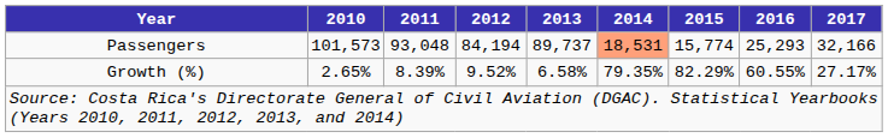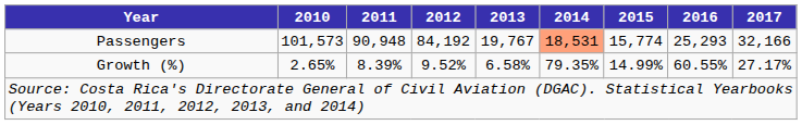Passengers | 2011: 93,048 -> 90,948
Passengers | 2012: 84,194 -> 84,192
Passengers | 2013: 89,737 -> 19,767
Growth (%) | 2015: 82.29% -> 14.99%
